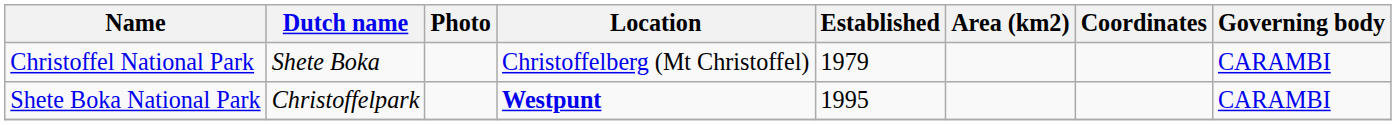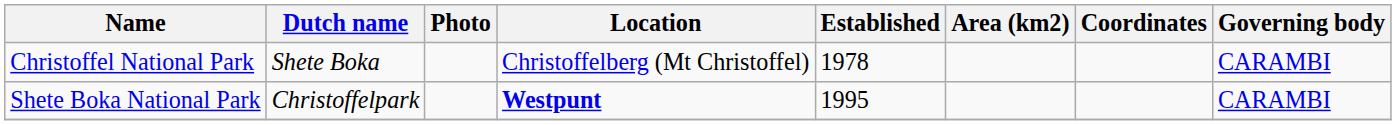Christoffel National Park | Established: 1979 -> 1978
